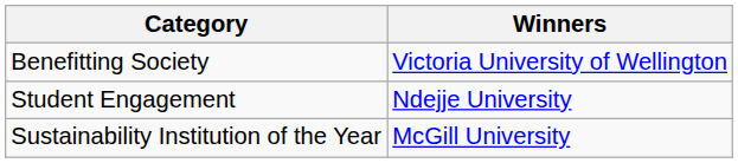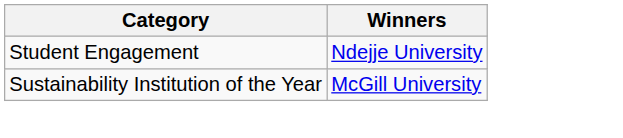- row: Benefitting Society | Victoria University of Wellington
